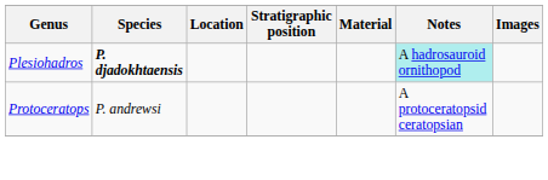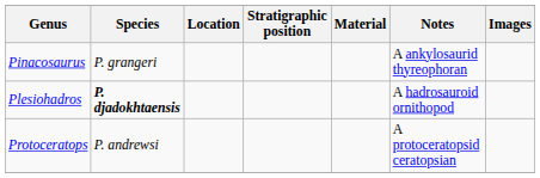+ row: Pinacosaurus | P. grangeri | A ankylosaurid thyreophoran
Plesiohadros | Notes: paleturquoise background -> no background
